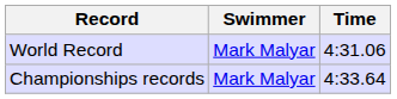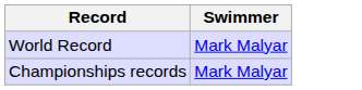- column: Time | 4:31.06 | 4:33.64
